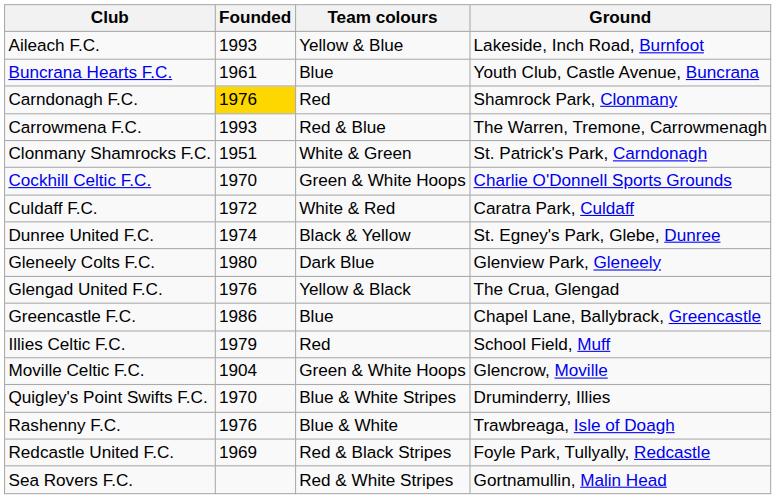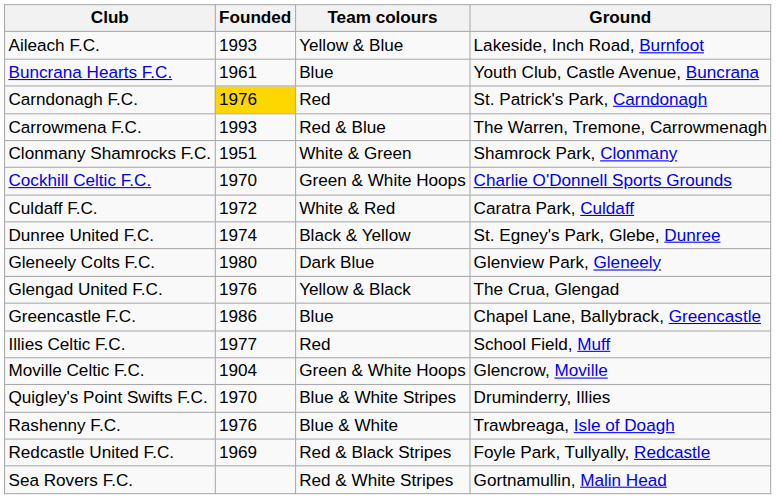Carndonagh F.C. | Ground: Shamrock Park, Clonmany -> St. Patrick's Park, Carndonagh
Clonmany Shamrocks F.C. | Ground: St. Patrick's Park, Carndonagh -> Shamrock Park, Clonmany
Illies Celtic F.C. | Founded: 1979 -> 1977
